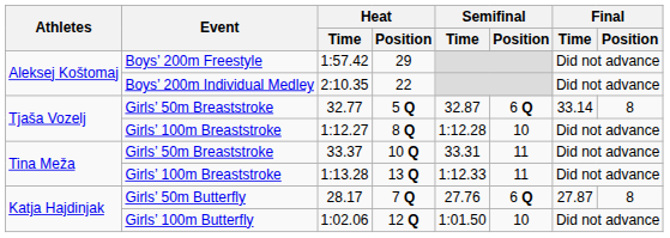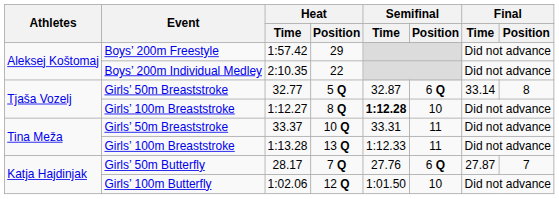1:12.27 | Semifinal / Time: normal -> bold
28.17 | Final / Position: 8 -> 7
